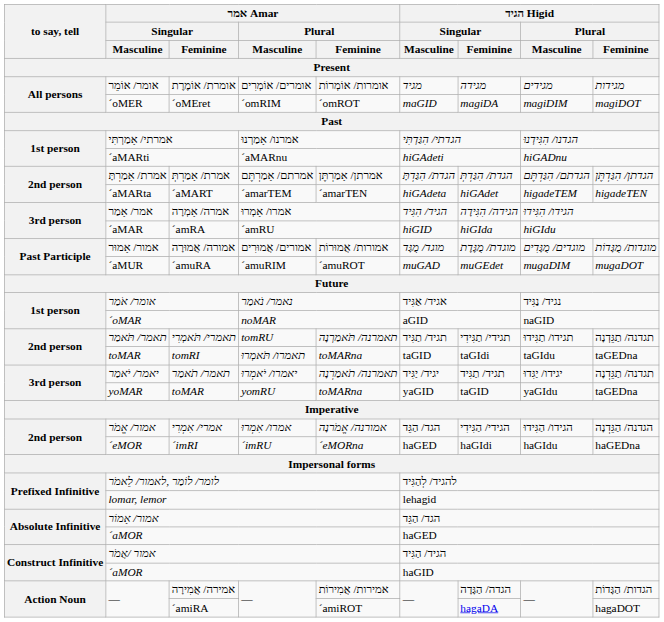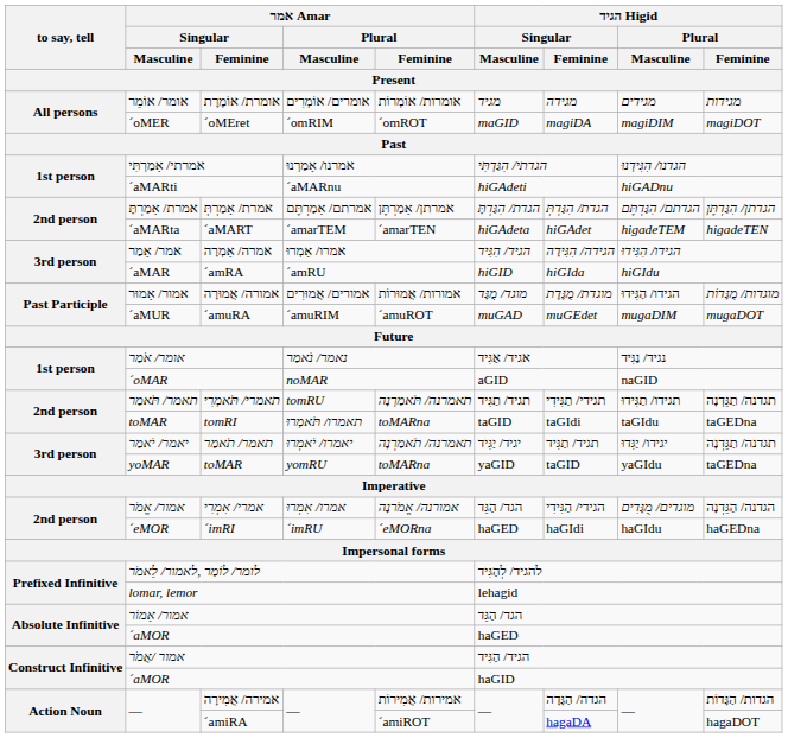אמורה/ אֲמוּרָה | הגיד Higid / Plural / Masculine: מוגדים/ מֻגָּדִים -> הגידו/ הַגִּידוּ
אמרי/ אִמְרִי | הגיד Higid / Plural / Masculine: הגידו/ הַגִּידוּ -> מוגדים/ מֻגָּדִים
